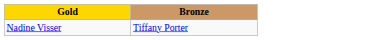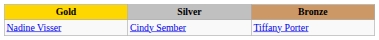+ column: Silver | Cindy Sember
